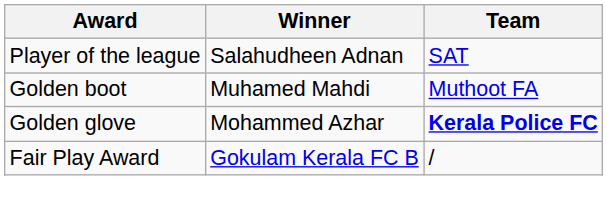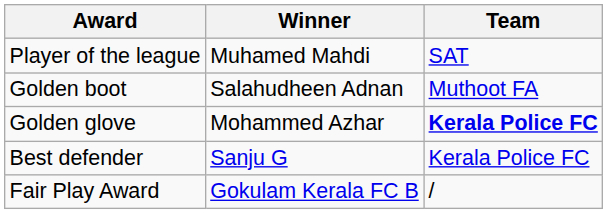Player of the league | Winner: Salahudheen Adnan -> Muhamed Mahdi
Golden boot | Winner: Muhamed Mahdi -> Salahudheen Adnan
+ row: Best defender | Sanju G | Kerala Police FC
